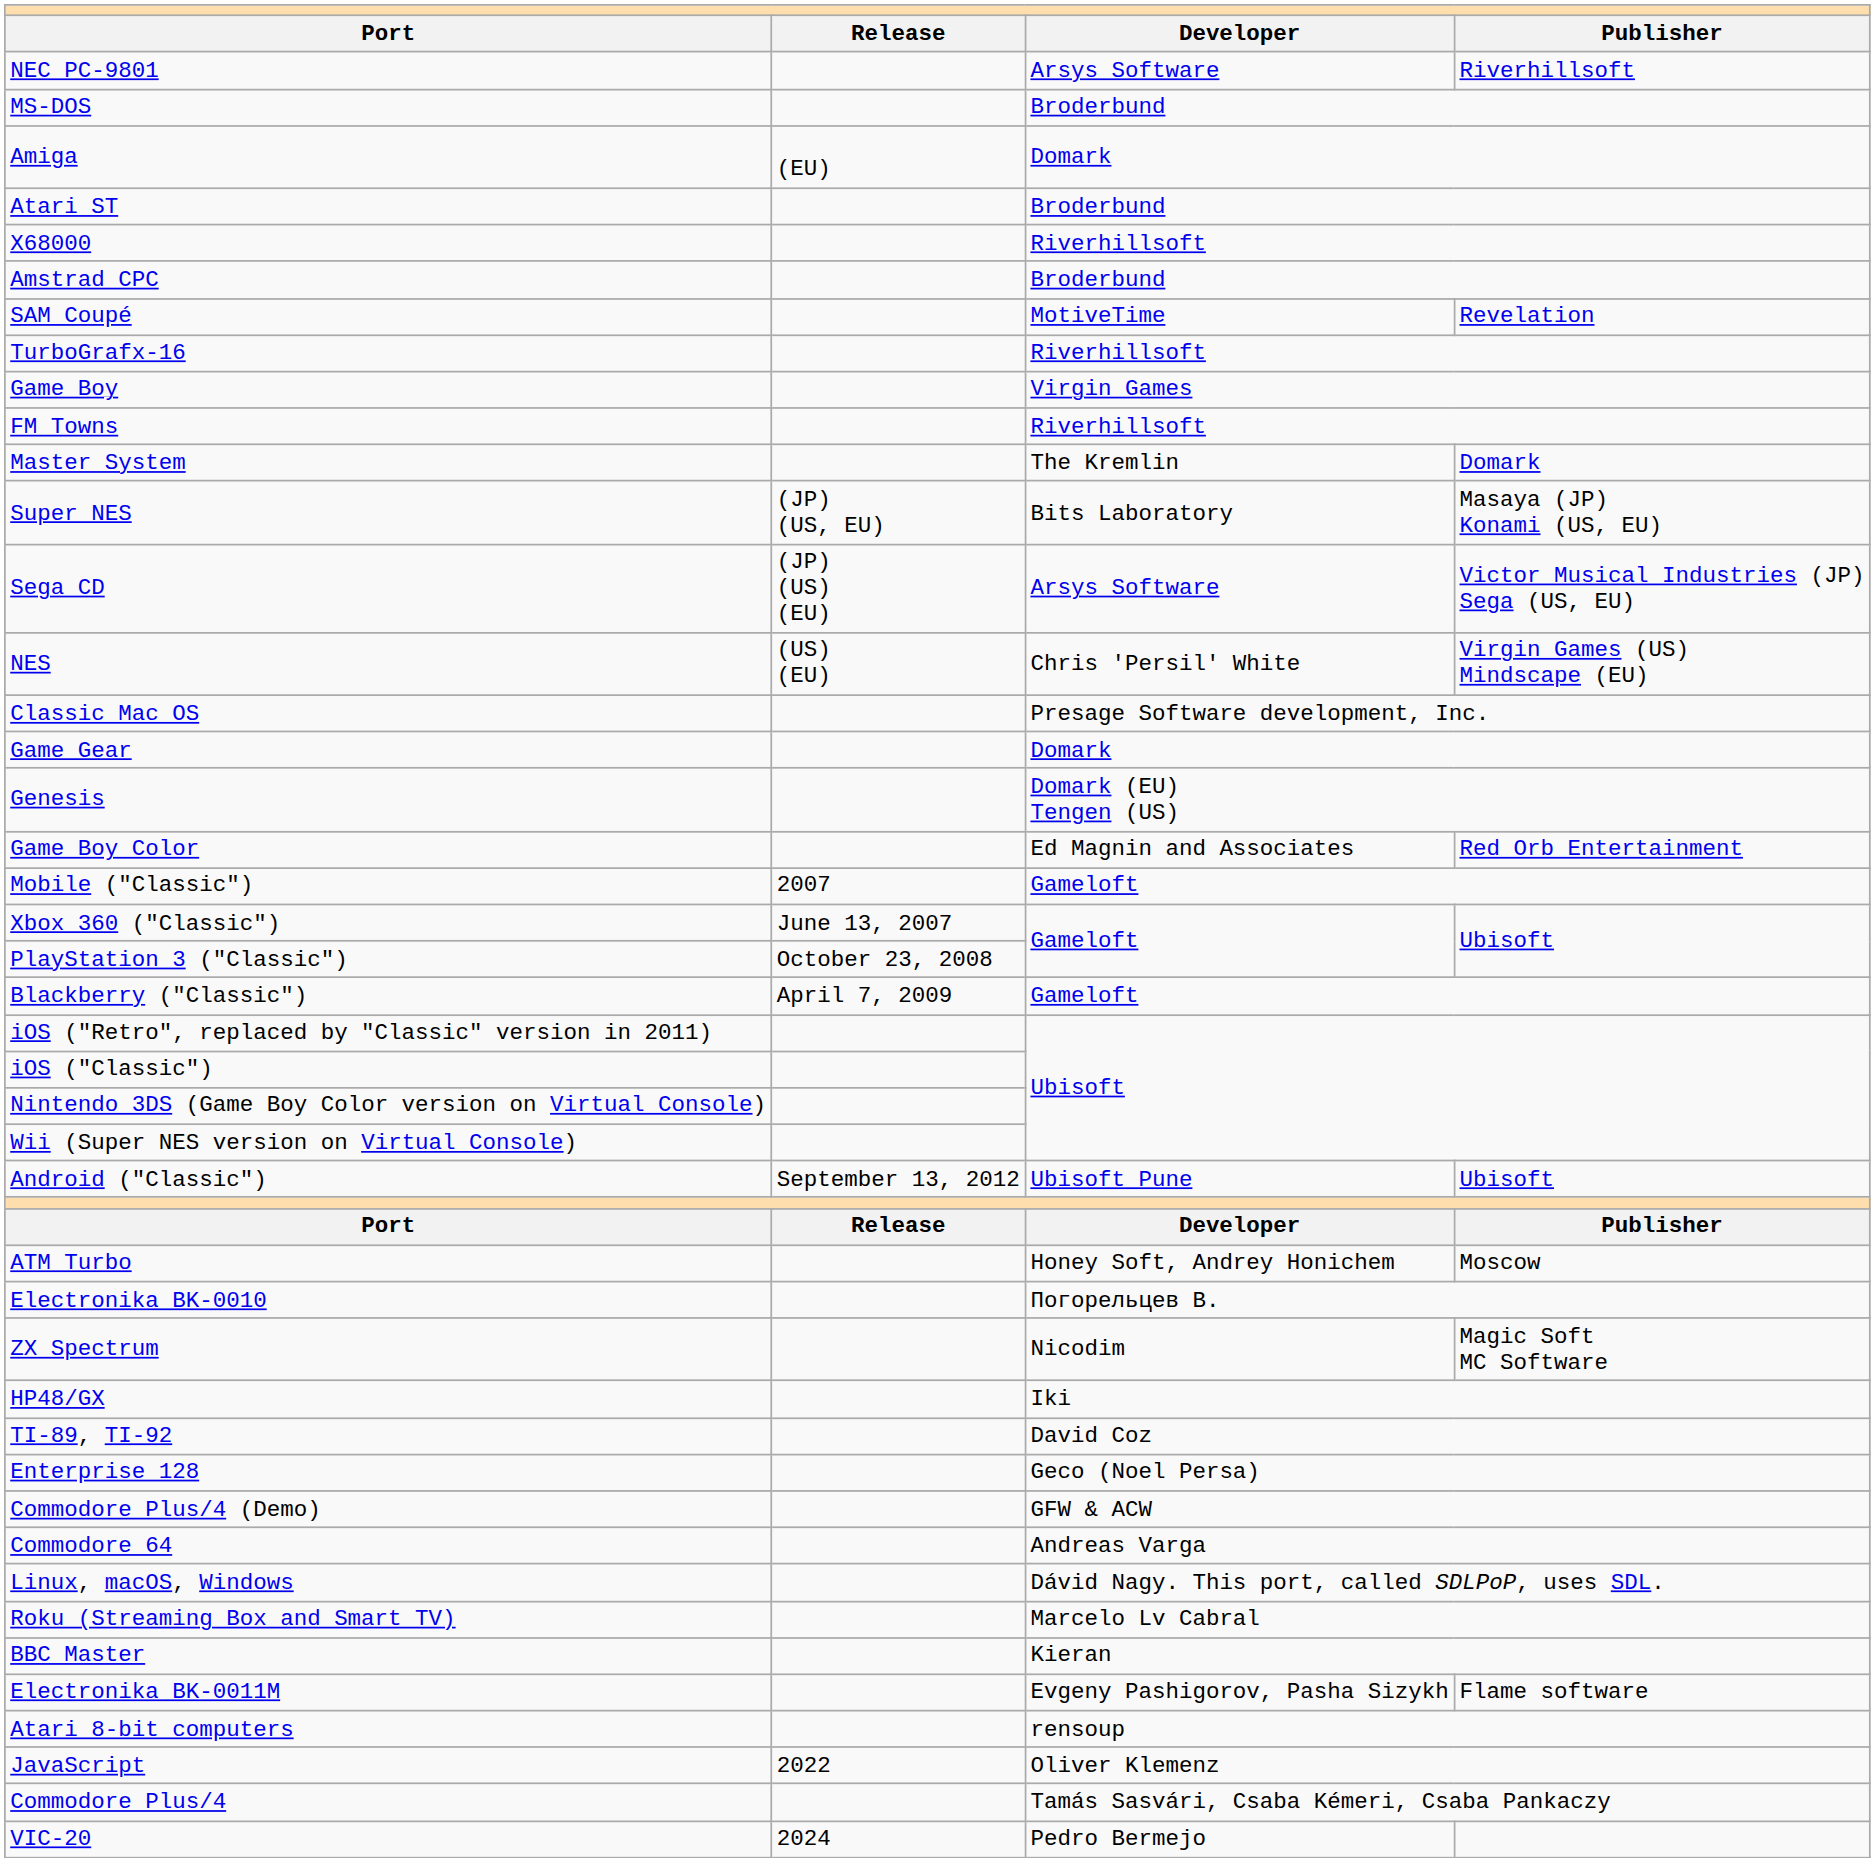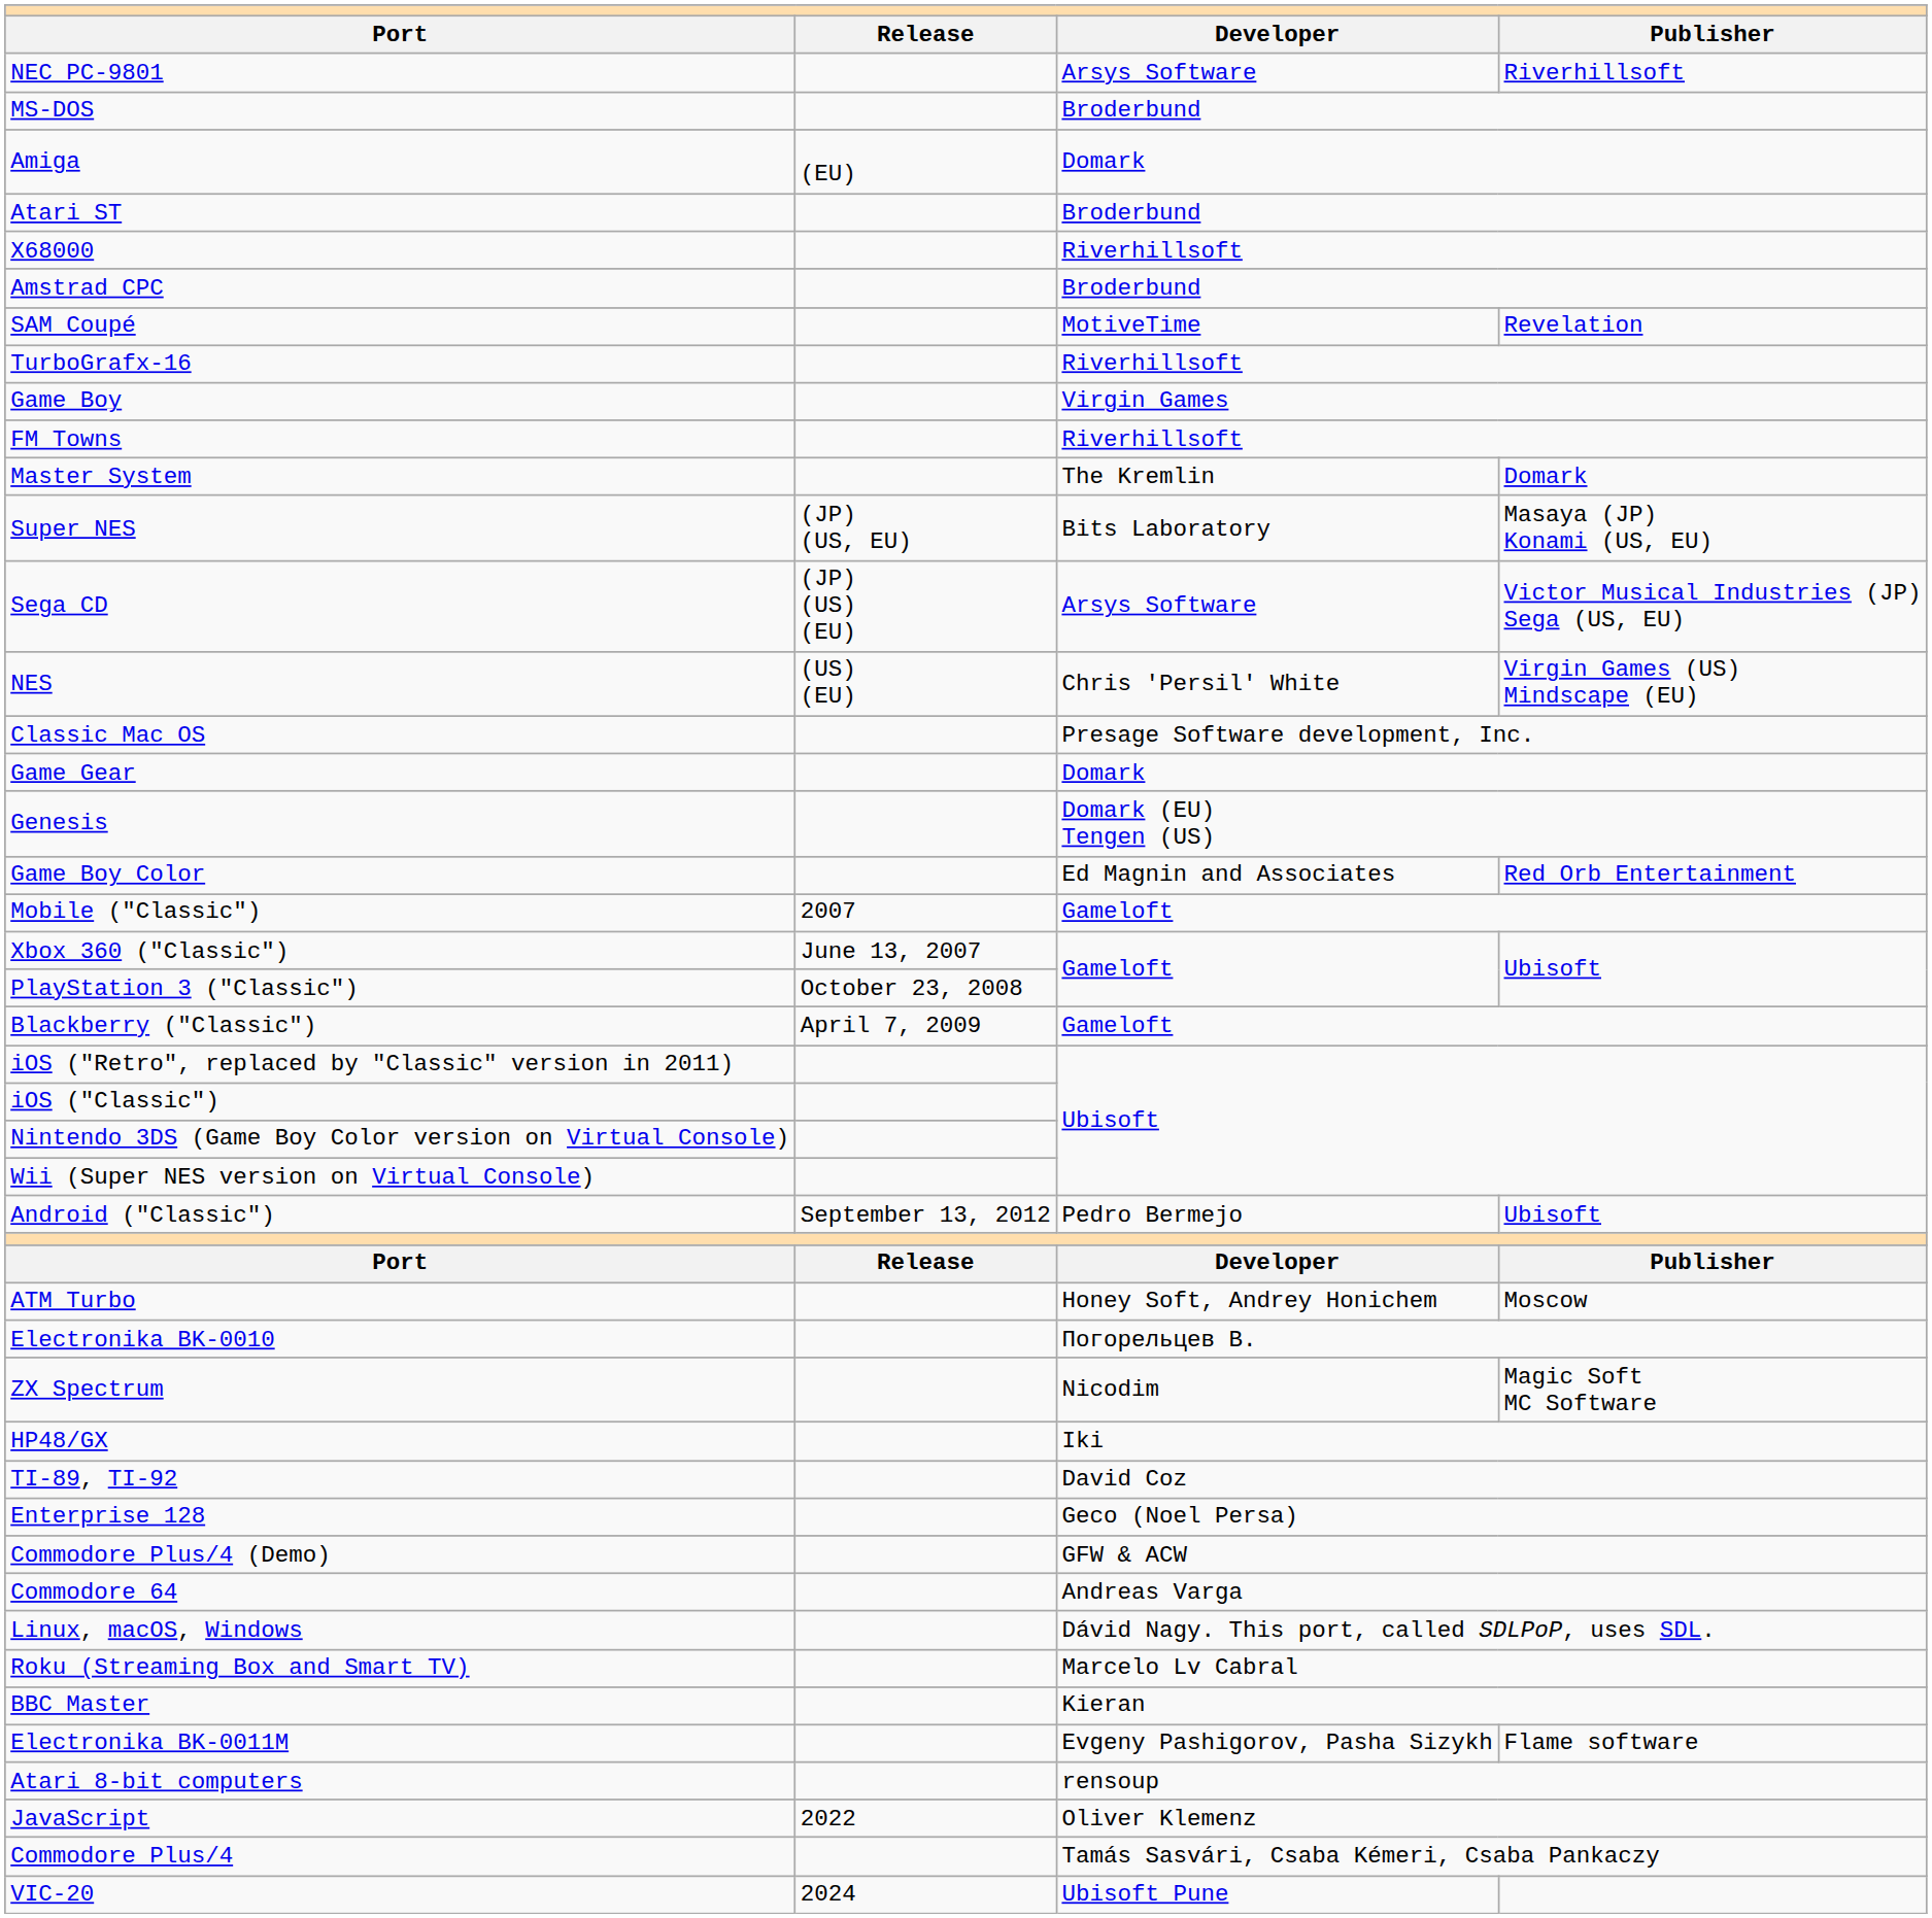Android ("Classic") | Developer: Ubisoft Pune -> Pedro Bermejo
VIC-20 | Developer: Pedro Bermejo -> Ubisoft Pune
